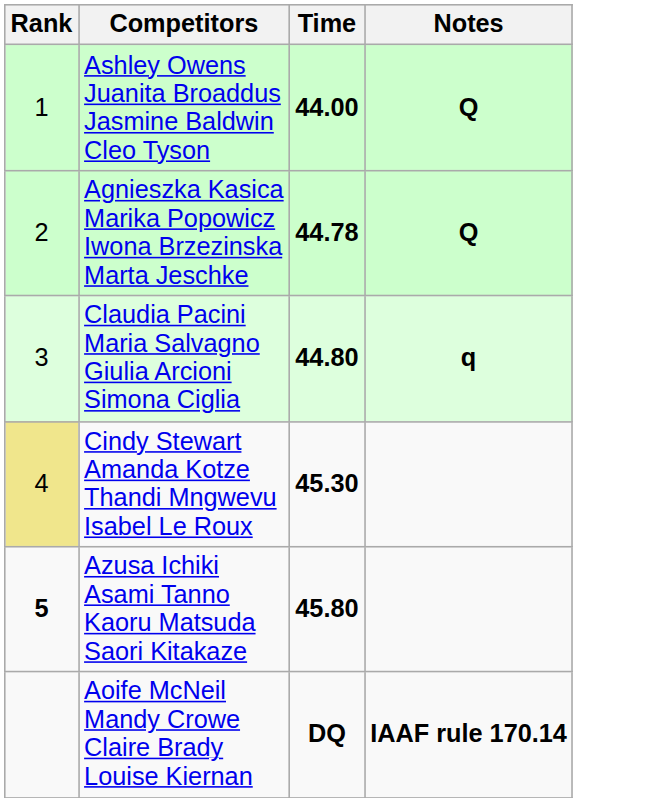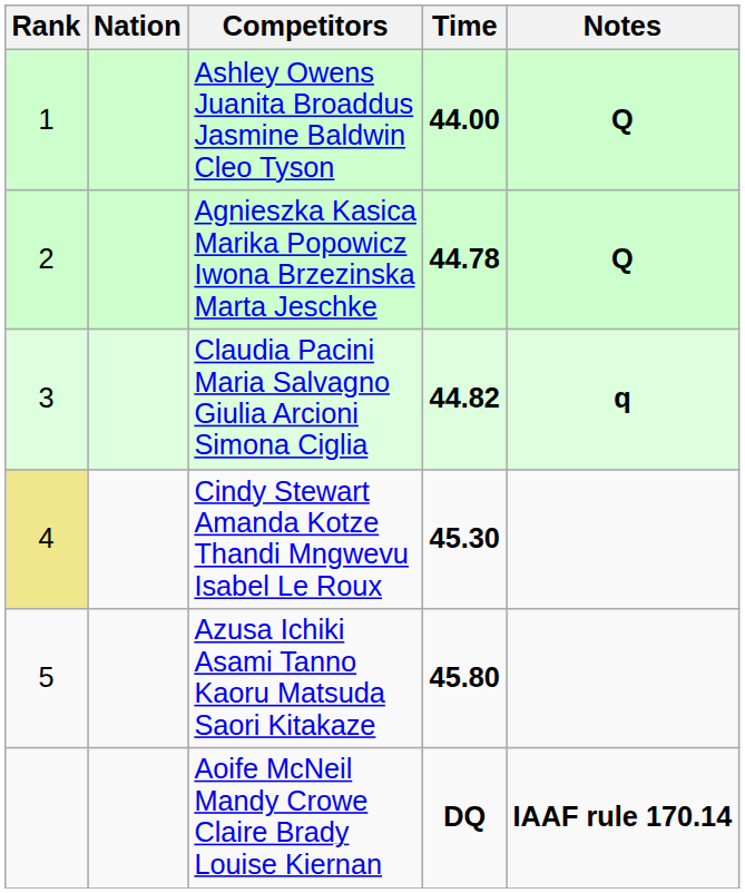+ column: Nation
Claudia Pacini Maria Salvagno Giulia Arcioni Simona Ciglia | Time: 44.80 -> 44.82
Azusa Ichiki Asami Tanno Kaoru Matsuda Saori Kitakaze | Rank: bold -> normal
